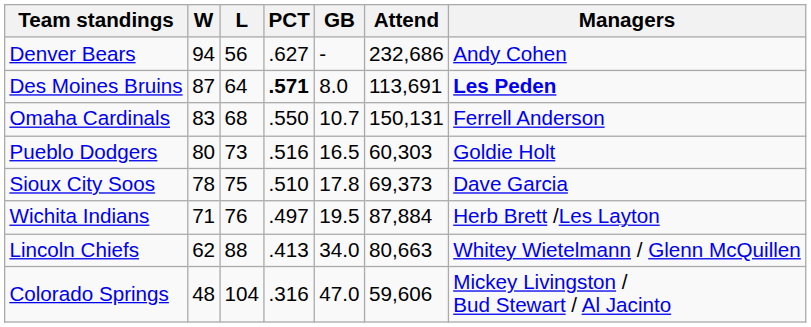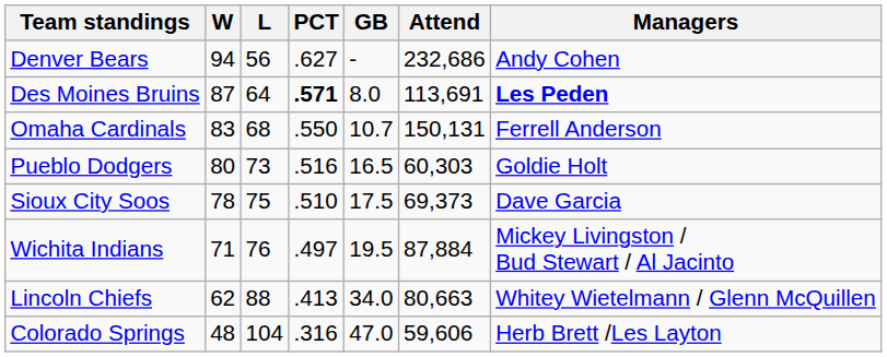Sioux City Soos | GB: 17.8 -> 17.5
Wichita Indians | Managers: Herb Brett /Les Layton -> Mickey Livingston / Bud Stewart / Al Jacinto
Colorado Springs | Managers: Mickey Livingston / Bud Stewart / Al Jacinto -> Herb Brett /Les Layton
